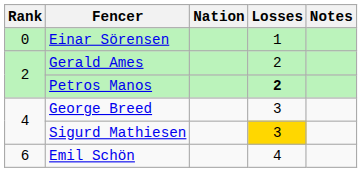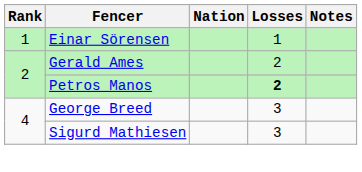Einar Sörensen | Rank: 0 -> 1
Sigurd Mathiesen | Losses: gold background -> no background
- row: 6 | Emil Schön | 4
